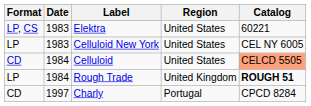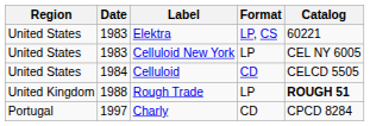columns swapped: Region <-> Format
Celluloid | Catalog: lightsalmon background -> no background
Rough Trade | Date: 1984 -> 1988
